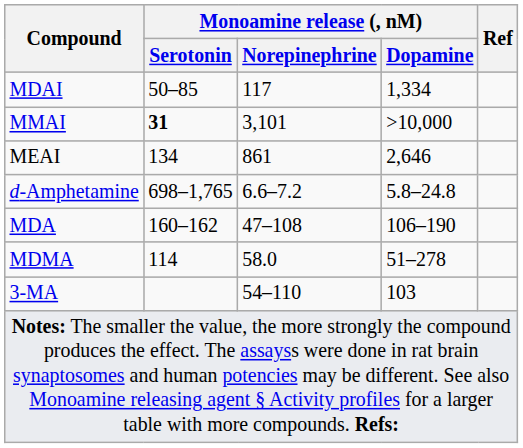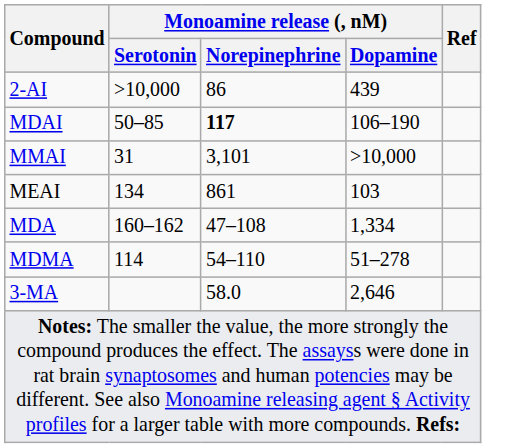+ row: 2-AI | >10,000 | 86 | 439
MDAI | Monoamine release (, nM) / Norepinephrine: normal -> bold
MDAI | Monoamine release (, nM) / Dopamine: 1,334 -> 106–190
MMAI | Monoamine release (, nM) / Serotonin: bold -> normal
MEAI | Monoamine release (, nM) / Dopamine: 2,646 -> 103
- row: d-Amphetamine | 698–1,765 | 6.6–7.2 | 5.8–24.8
MDA | Monoamine release (, nM) / Dopamine: 106–190 -> 1,334
MDMA | Monoamine release (, nM) / Norepinephrine: 58.0 -> 54–110
3-MA | Monoamine release (, nM) / Norepinephrine: 54–110 -> 58.0
3-MA | Monoamine release (, nM) / Dopamine: 103 -> 2,646
